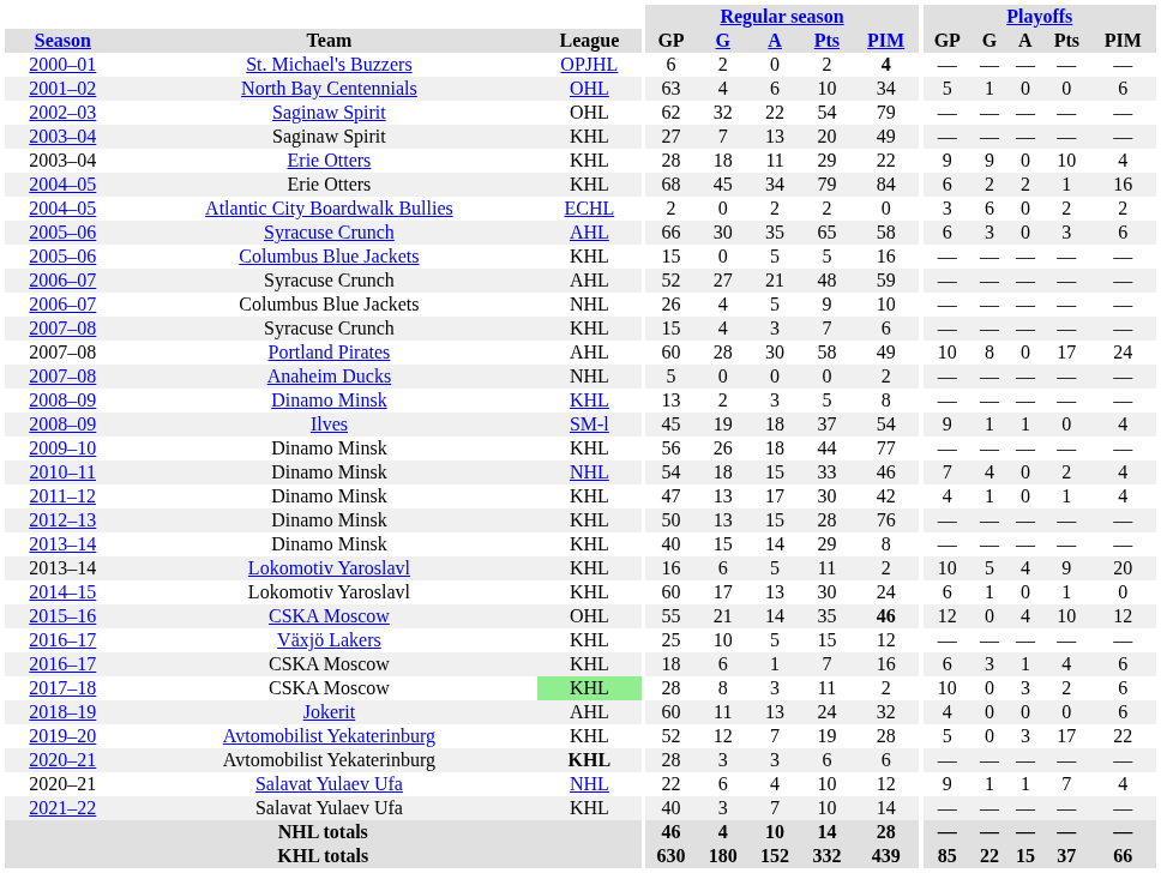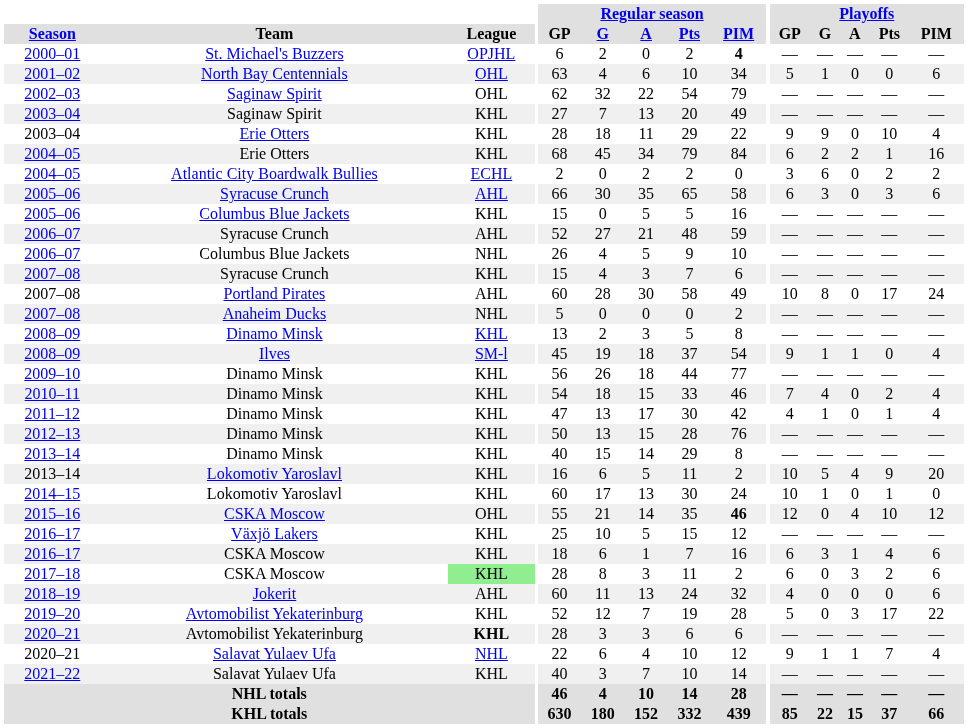2010–11 | League: NHL -> KHL
2014–15 | Playoffs / GP: 6 -> 10
2017–18 | Playoffs / GP: 10 -> 6
